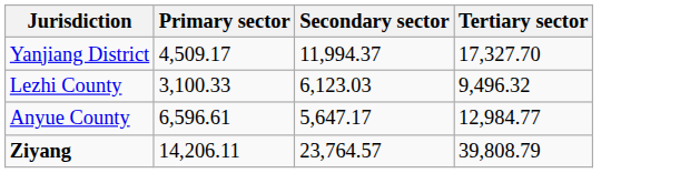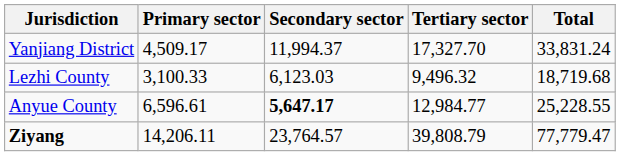+ column: Total | 33,831.24 | 18,719.68 | 25,228.55 | 77,779.47
Anyue County | Secondary sector: normal -> bold
